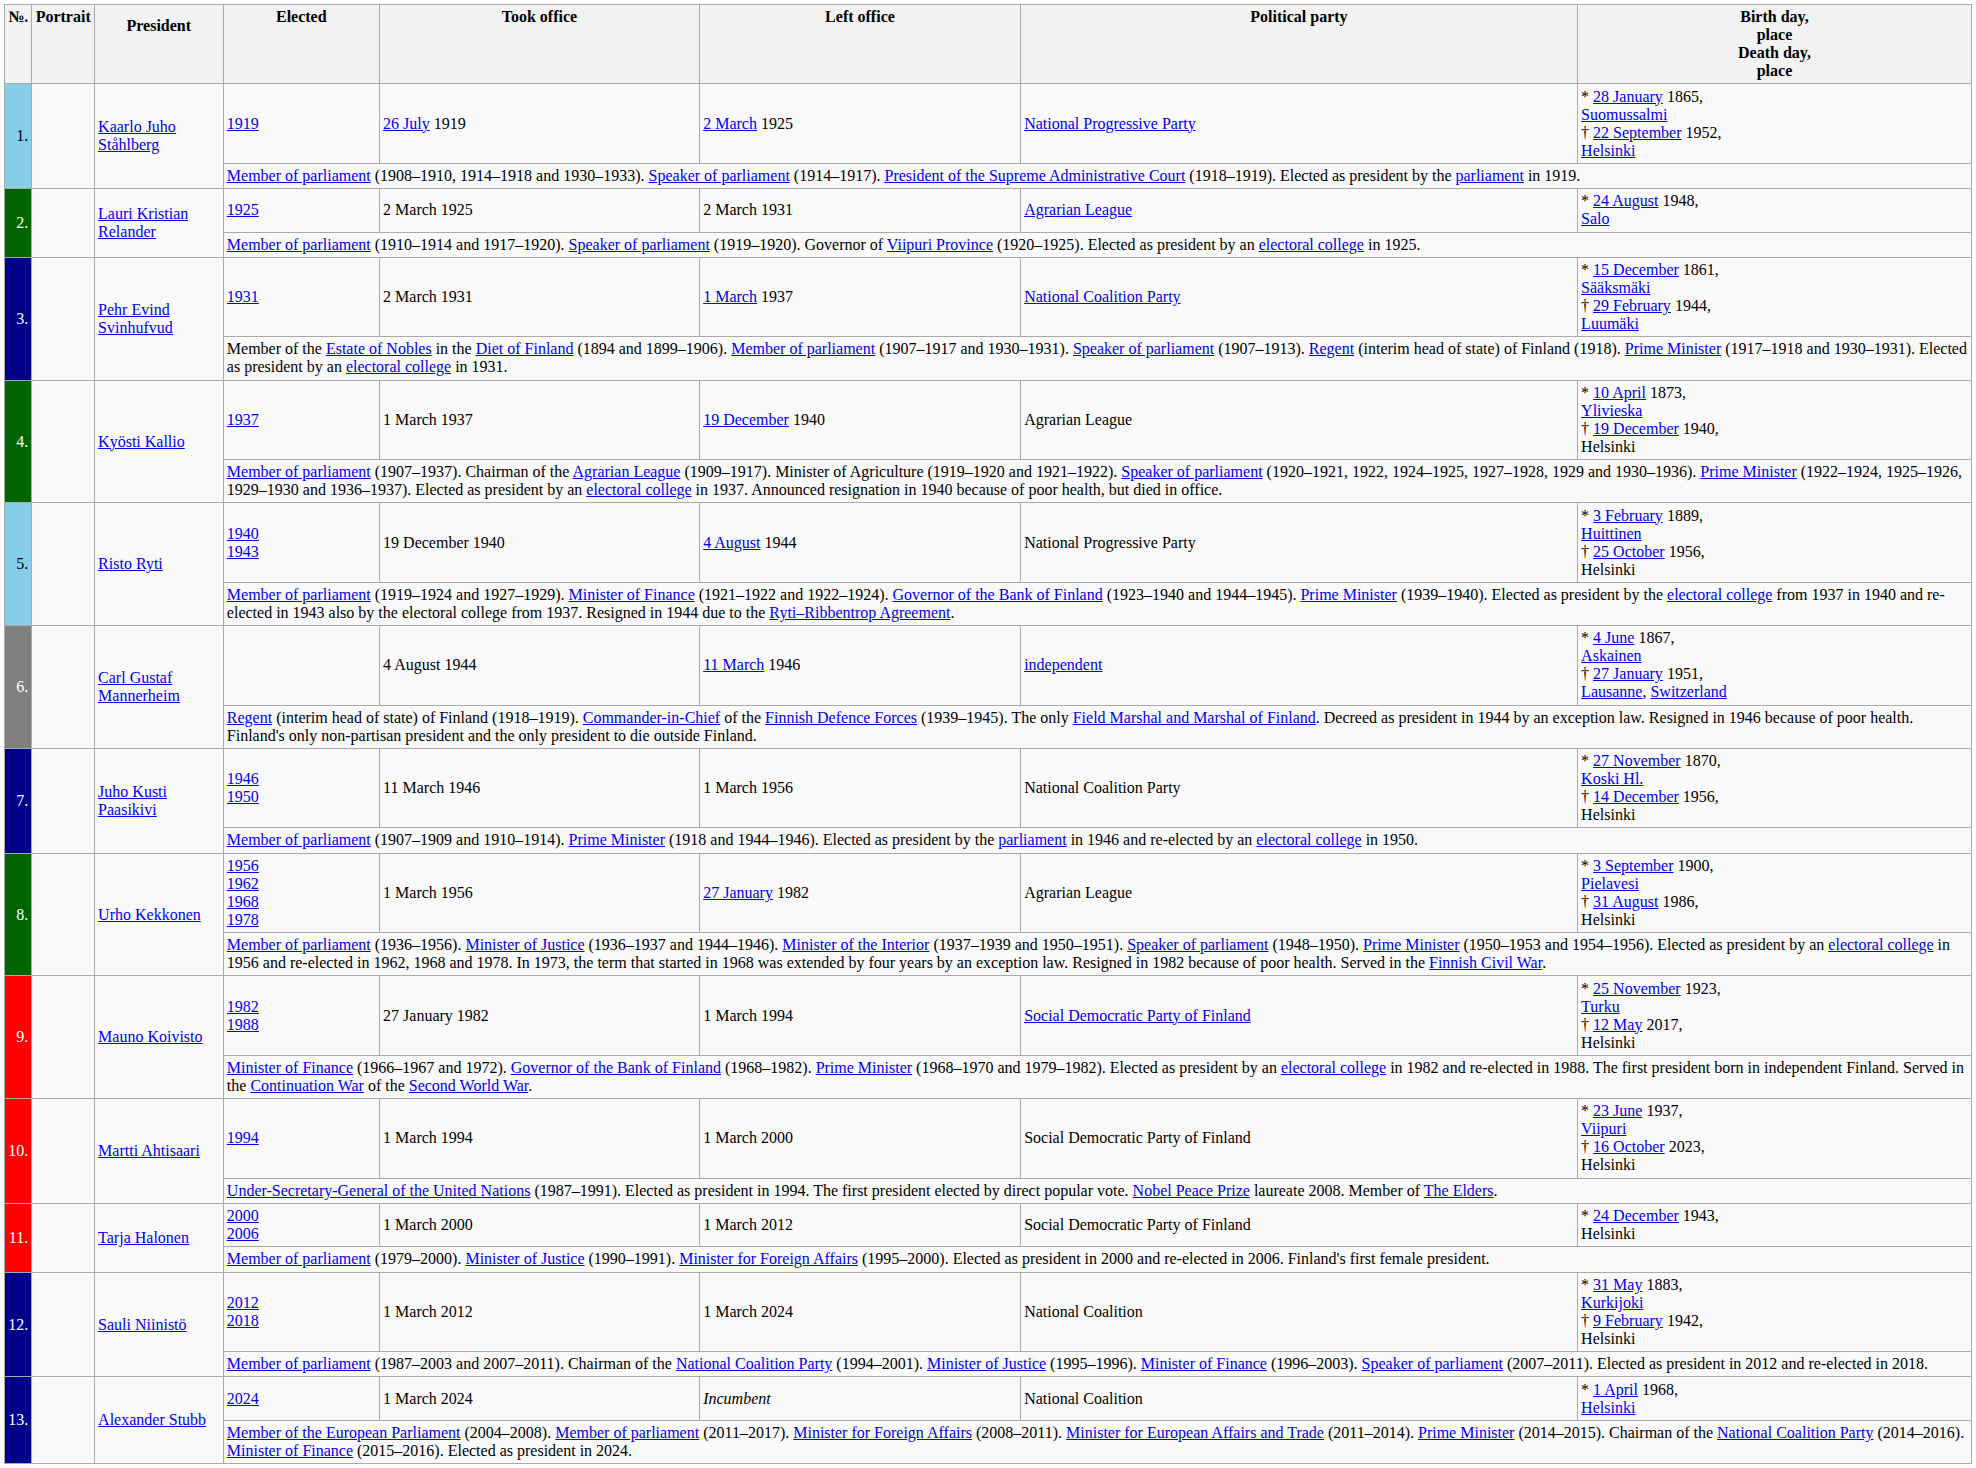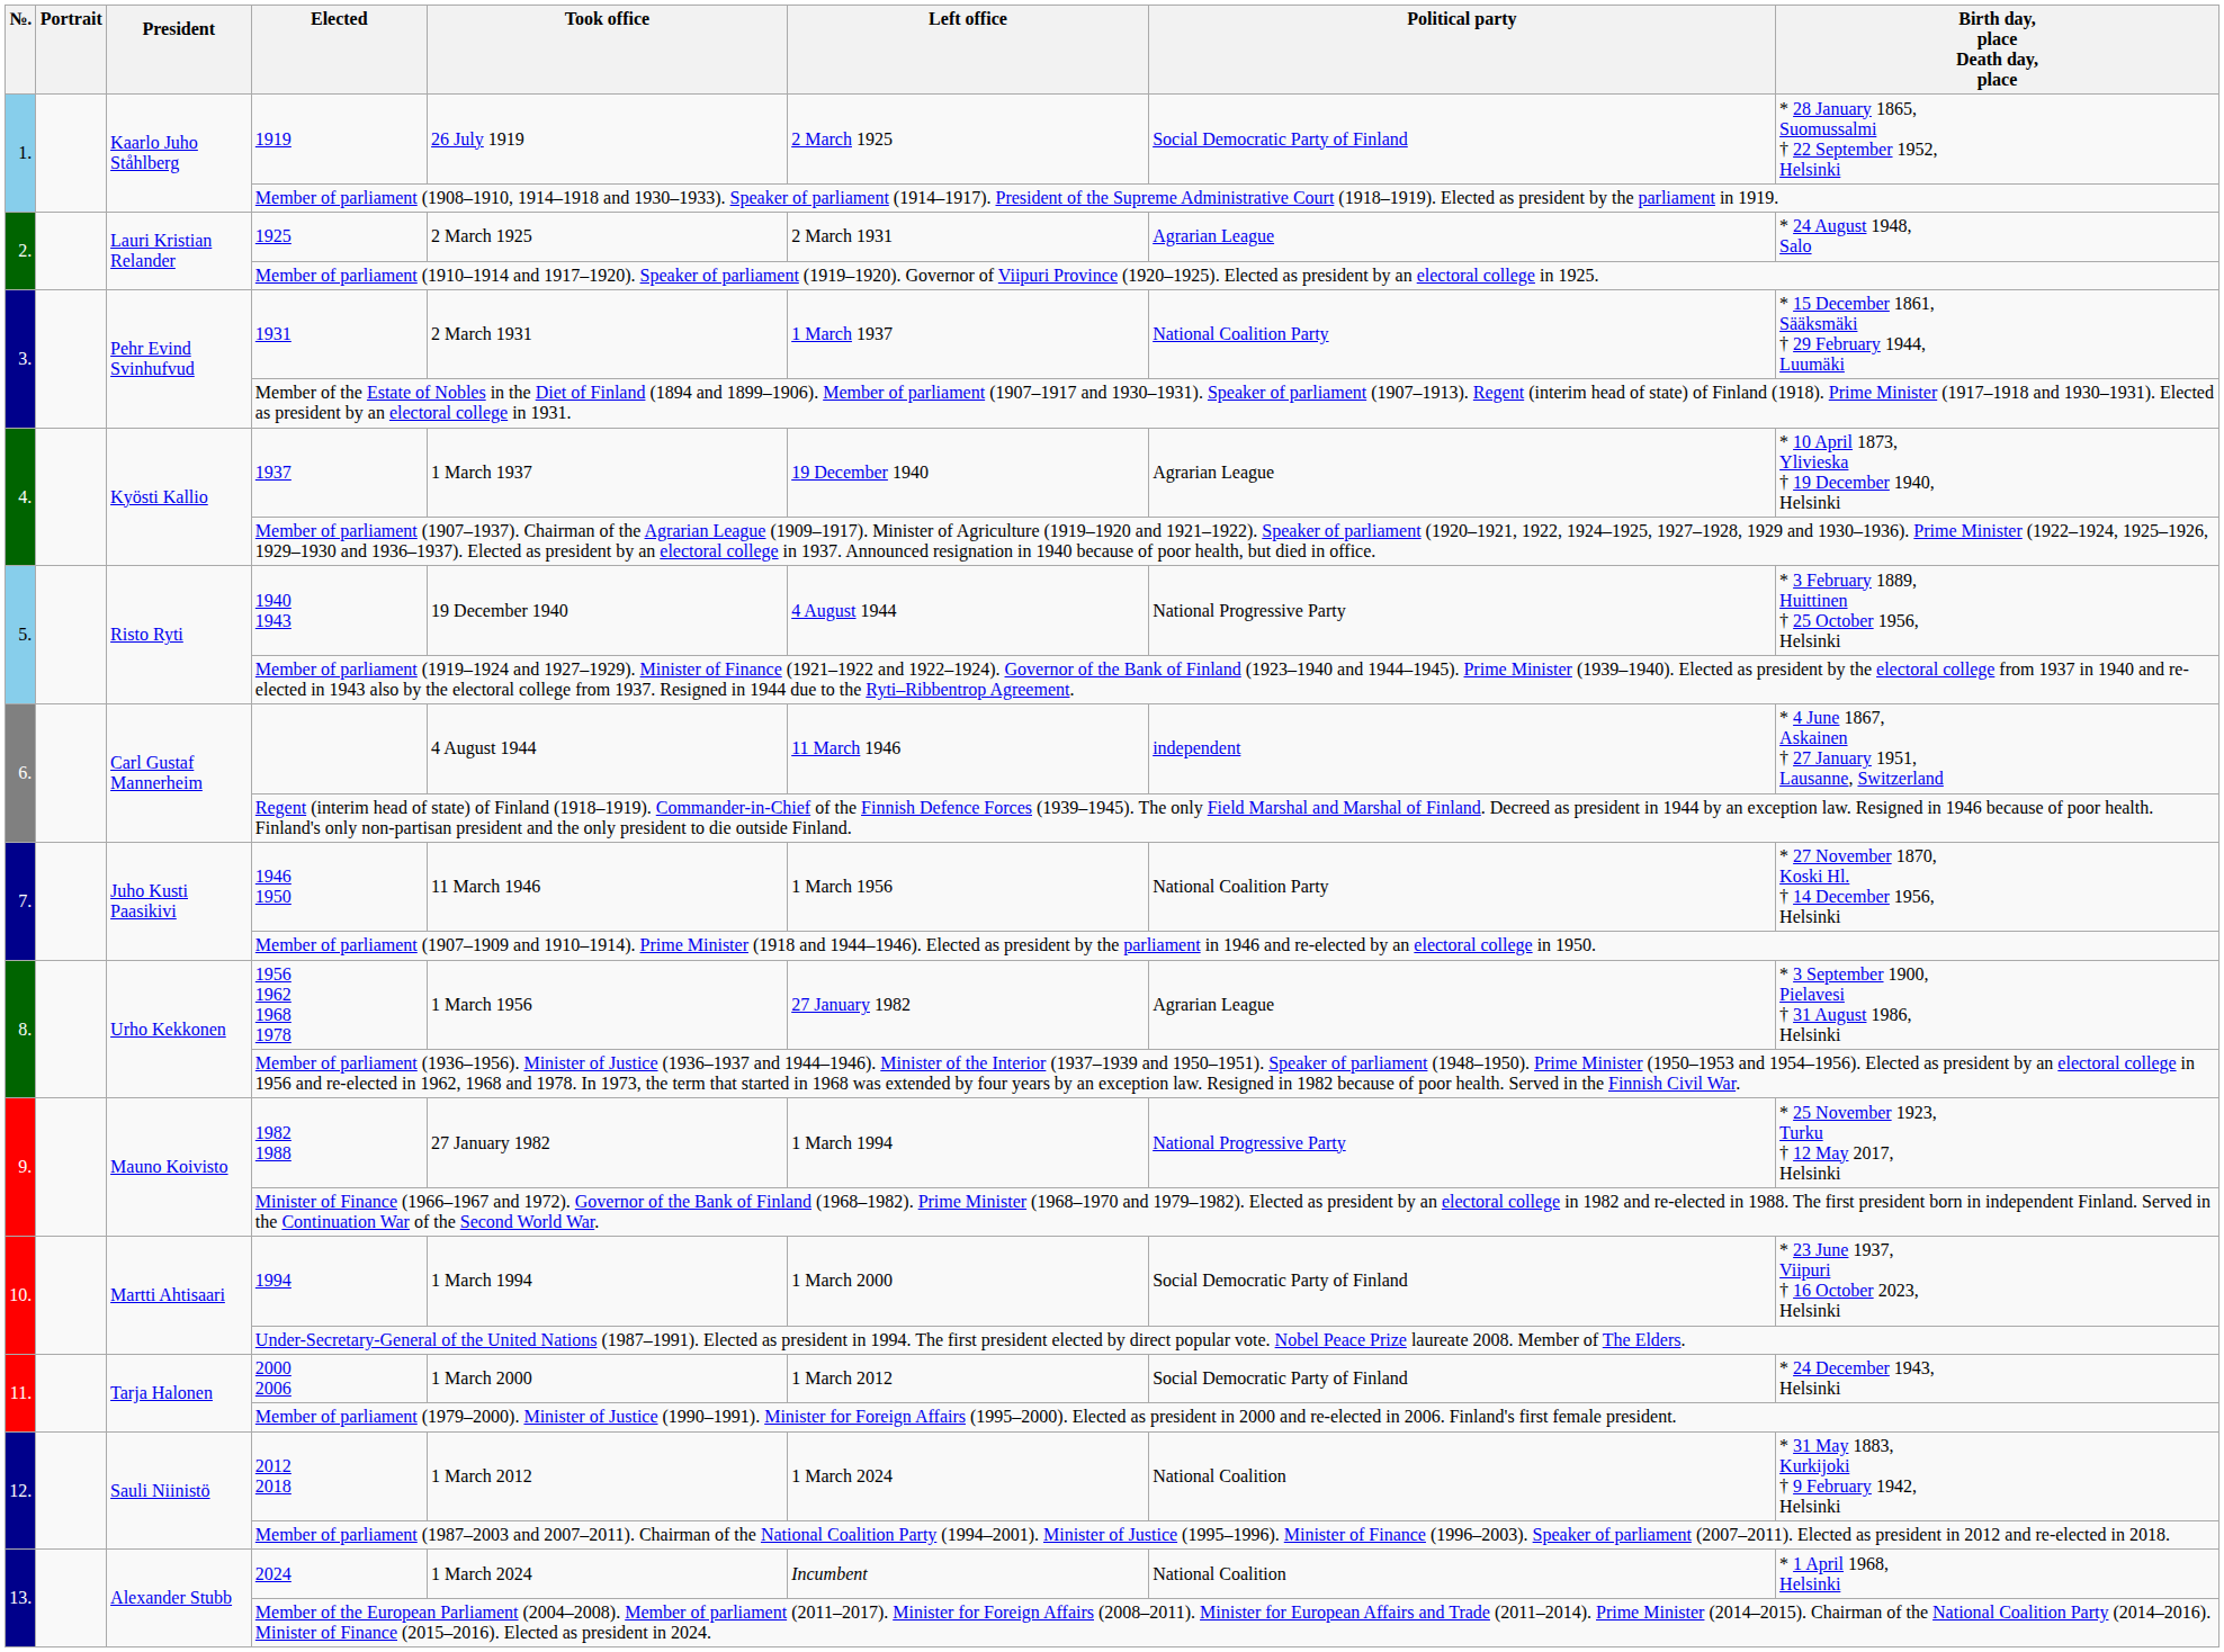1919 | Political party: National Progressive Party -> Social Democratic Party of Finland
1982 1988 | Political party: Social Democratic Party of Finland -> National Progressive Party
